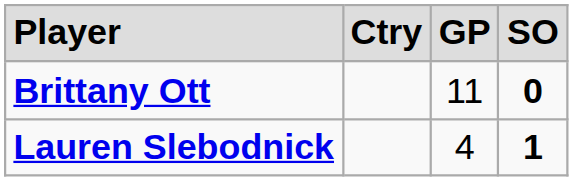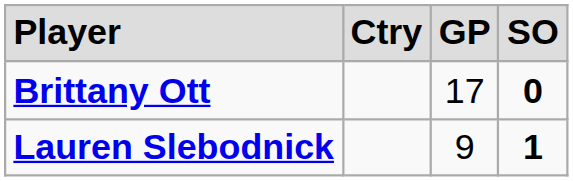Brittany Ott | column 3: 11 -> 17
Lauren Slebodnick | column 3: 4 -> 9
